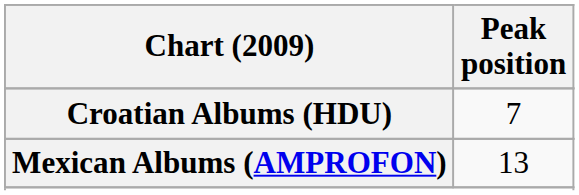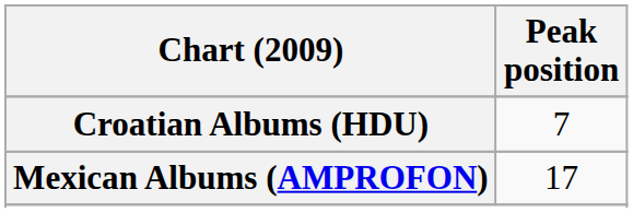Mexican Albums (AMPROFON) | Peak position: 13 -> 17
